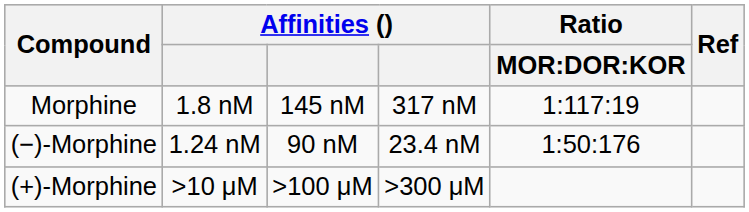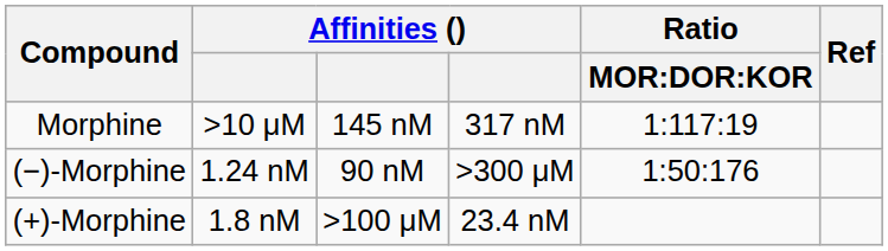Morphine | column 2: 1.8 nM -> >10 μM
(−)-Morphine | column 4: 23.4 nM -> >300 μM
(+)-Morphine | column 2: >10 μM -> 1.8 nM
(+)-Morphine | column 4: >300 μM -> 23.4 nM
